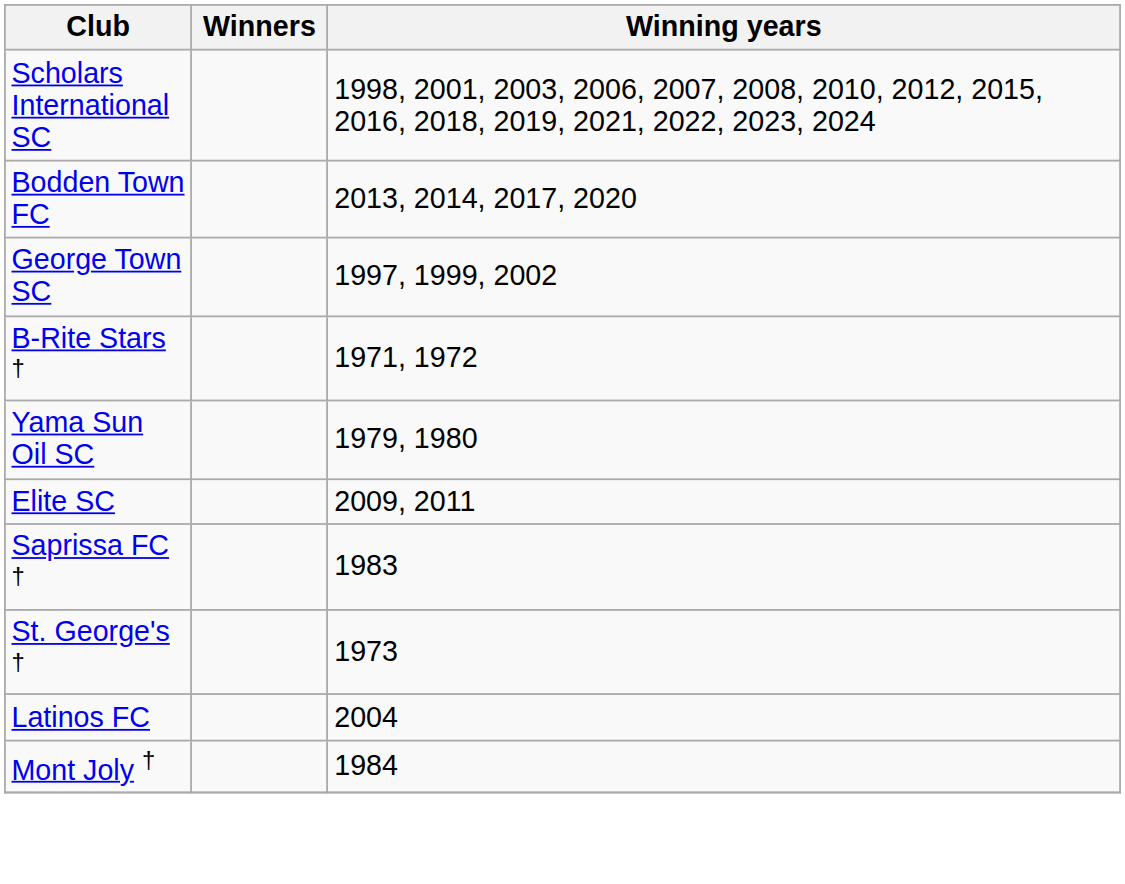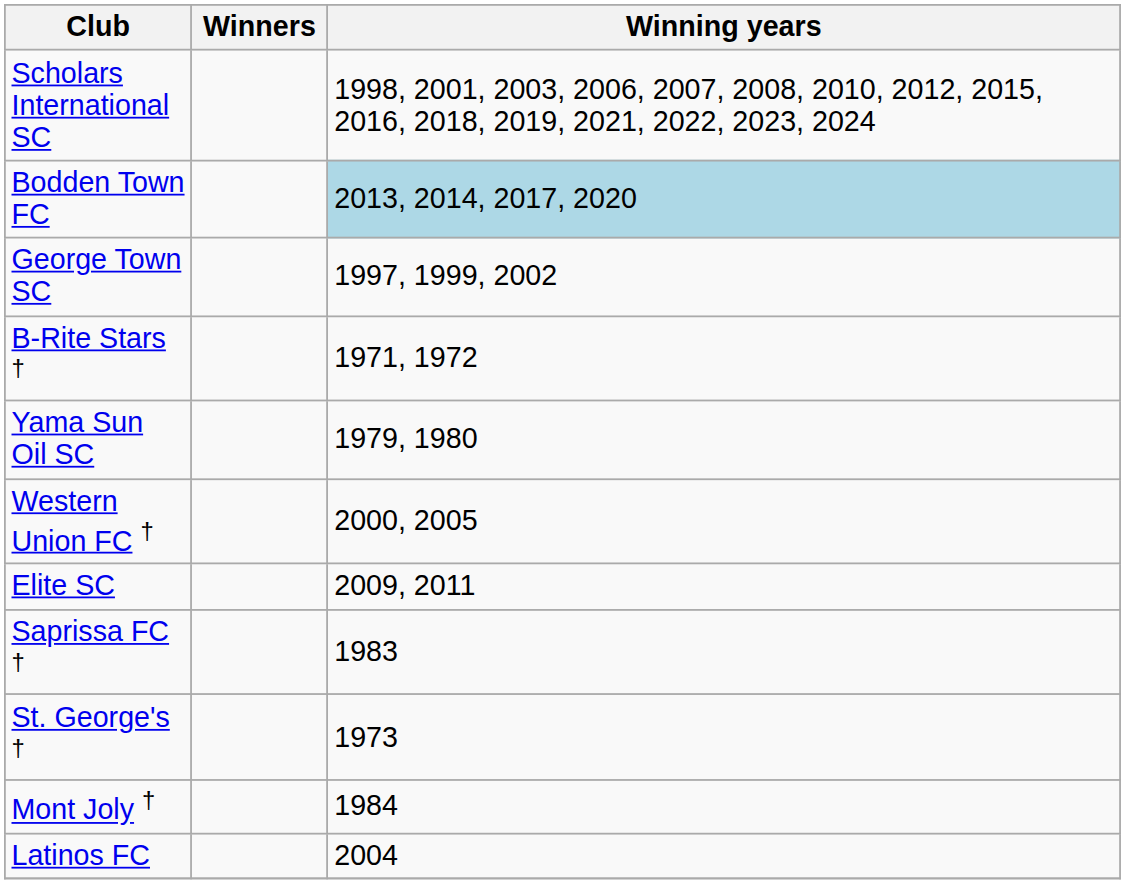Bodden Town FC | Winning years: no background -> lightblue background
+ row: Western Union FC † | 2000, 2005
rows swapped: Mont Joly † <-> Latinos FC
